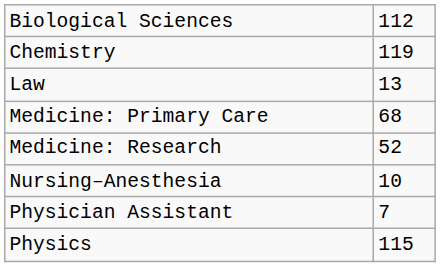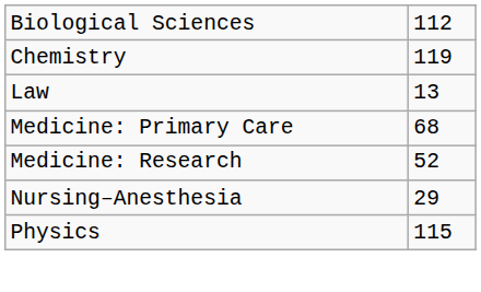Nursing–Anesthesia | column 2: 10 -> 29
- row: Physician Assistant | 7
